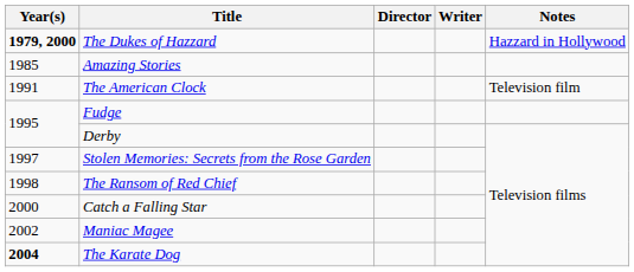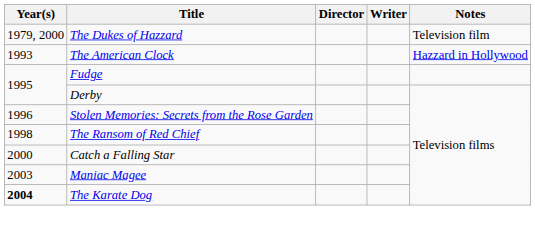The Dukes of Hazzard | Year(s): bold -> normal
The Dukes of Hazzard | Notes: Hazzard in Hollywood -> Television film
- row: 1985 | Amazing Stories
The American Clock | Year(s): 1991 -> 1993
The American Clock | Notes: Television film -> Hazzard in Hollywood
Stolen Memories: Secrets from the Rose Garden | Year(s): 1997 -> 1996
Maniac Magee | Year(s): 2002 -> 2003
